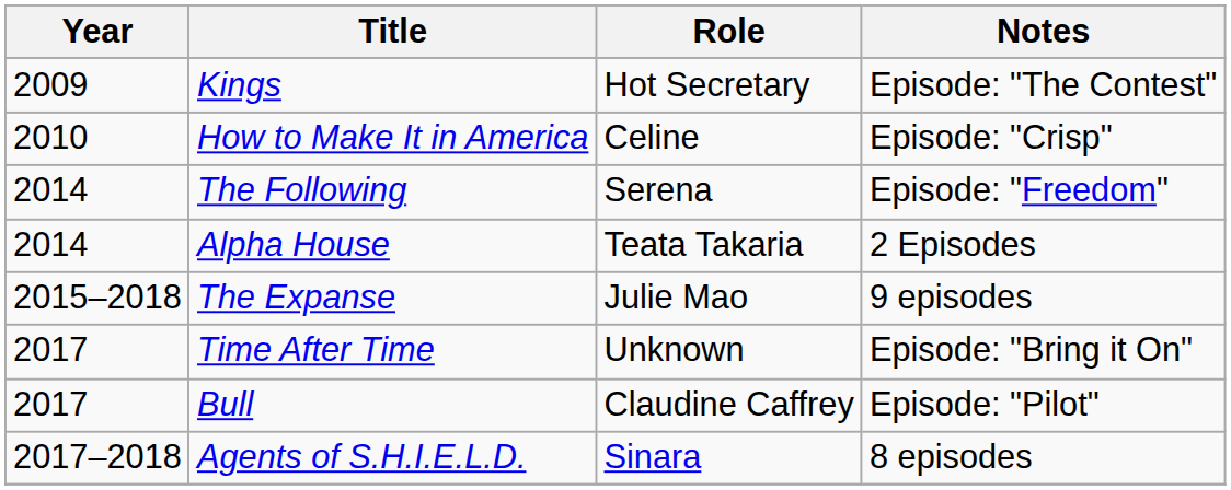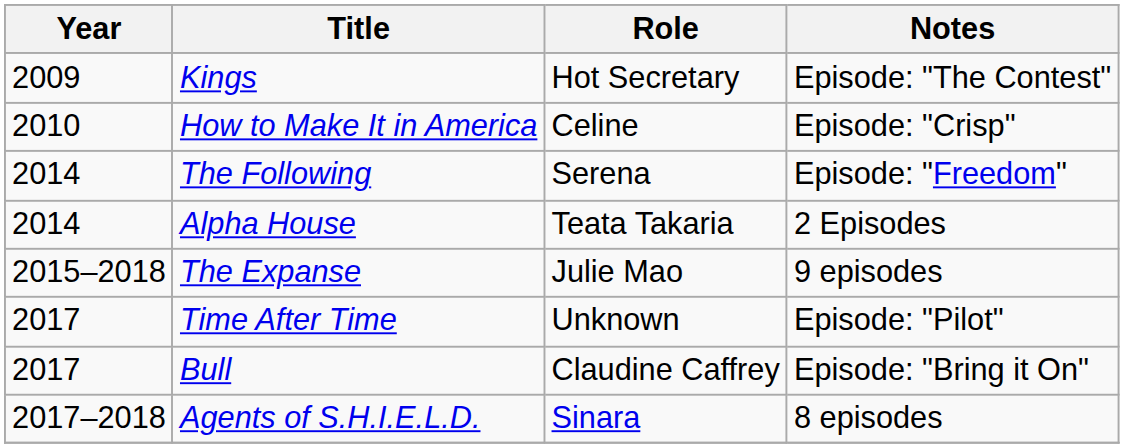Time After Time | Notes: Episode: "Bring it On" -> Episode: "Pilot"
Bull | Notes: Episode: "Pilot" -> Episode: "Bring it On"
